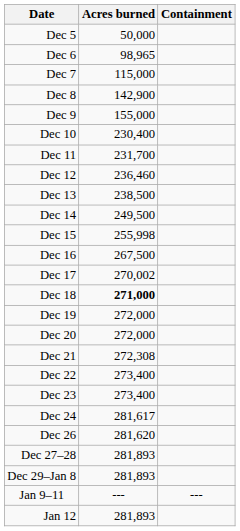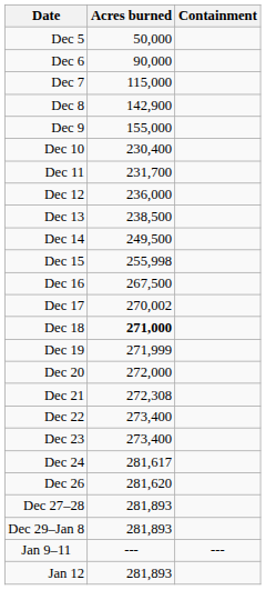Dec 6 | Acres burned: 98,965 -> 90,000
Dec 12 | Acres burned: 236,460 -> 236,000
Dec 19 | Acres burned: 272,000 -> 271,999
